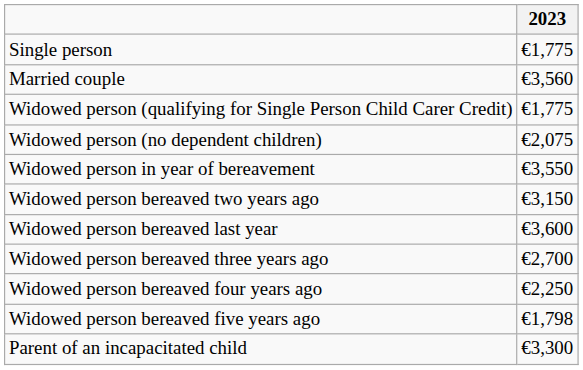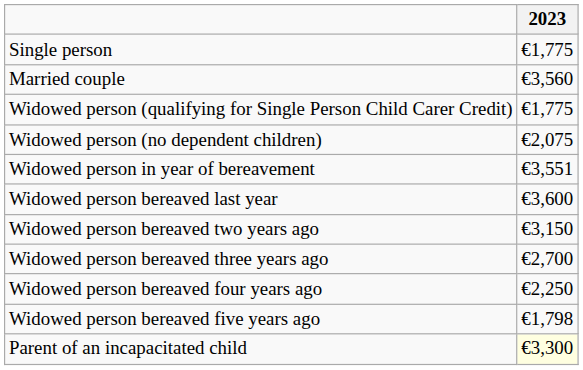Widowed person in year of bereavement | 2023: €3,550 -> €3,551
rows swapped: Widowed person bereaved last year <-> Widowed person bereaved two years ago
Parent of an incapacitated child | 2023: no background -> lightyellow background
